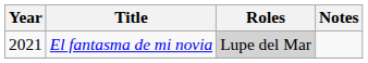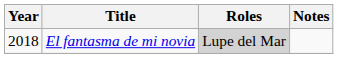El fantasma de mi novia | Year: 2021 -> 2018
